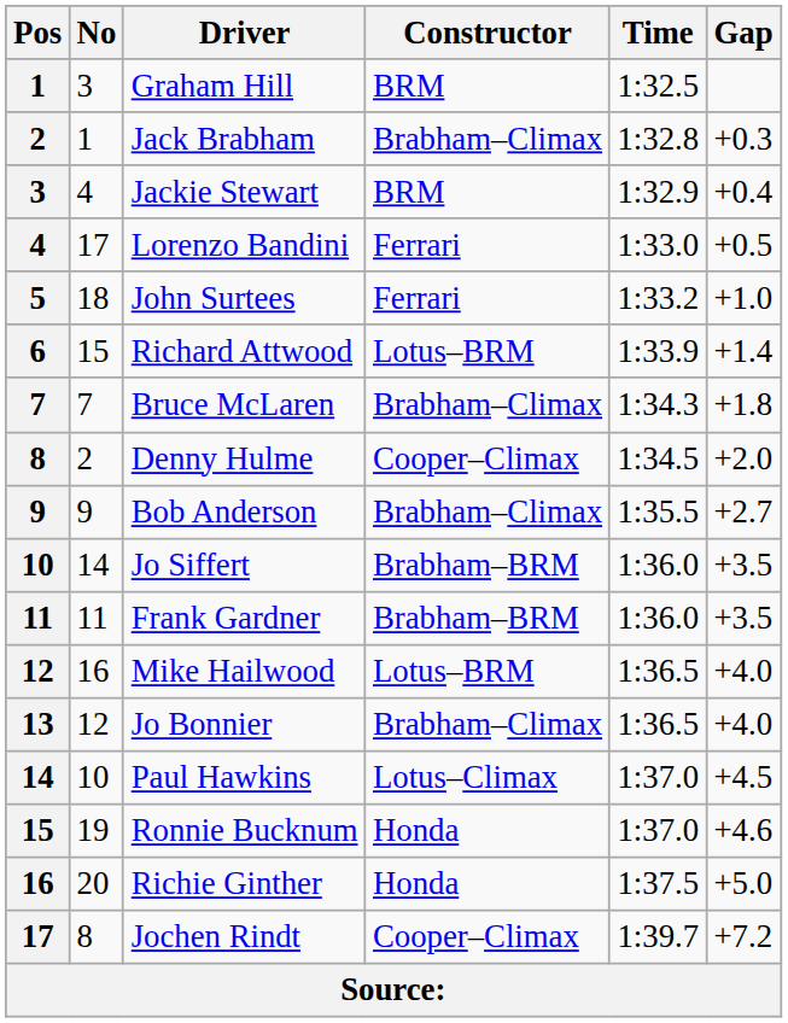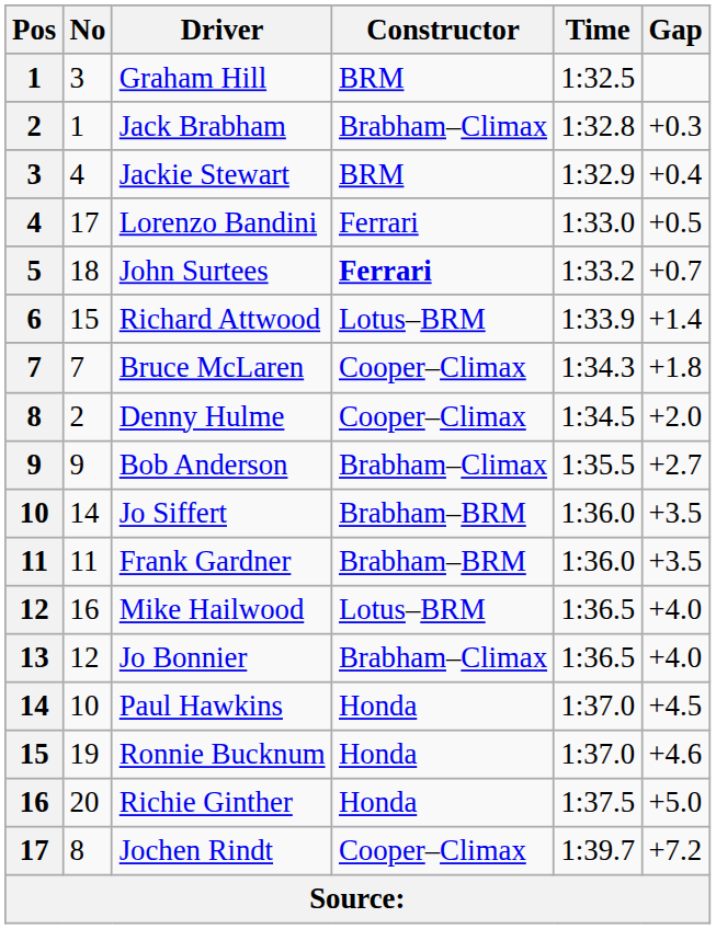John Surtees | Constructor: normal -> bold
John Surtees | Gap: +1.0 -> +0.7
Bruce McLaren | Constructor: Brabham–Climax -> Cooper–Climax
Paul Hawkins | Constructor: Lotus–Climax -> Honda
